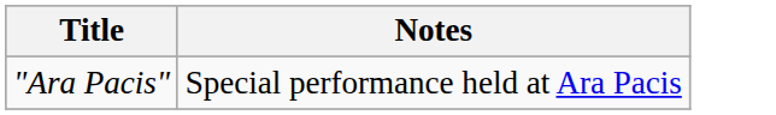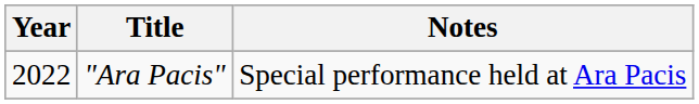+ column: Year | 2022
